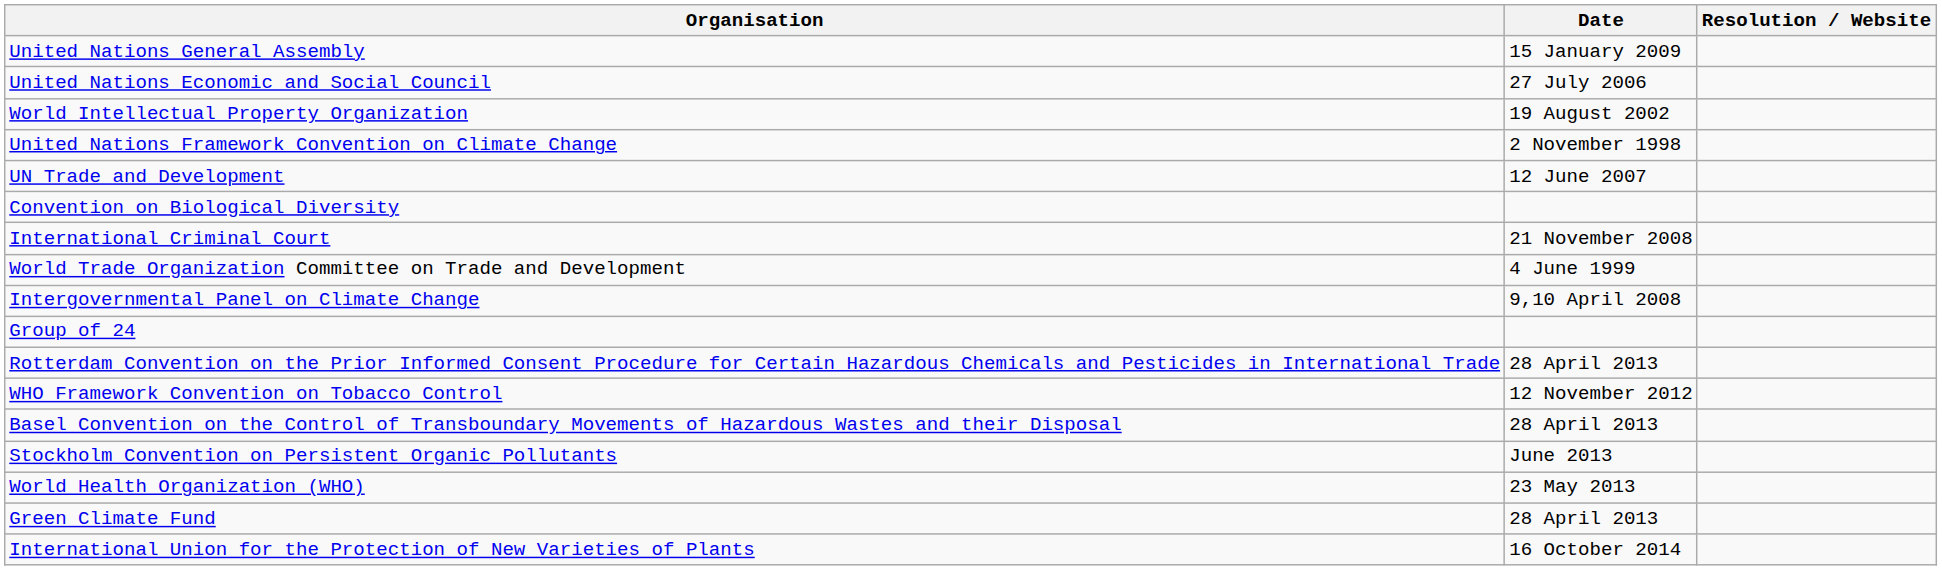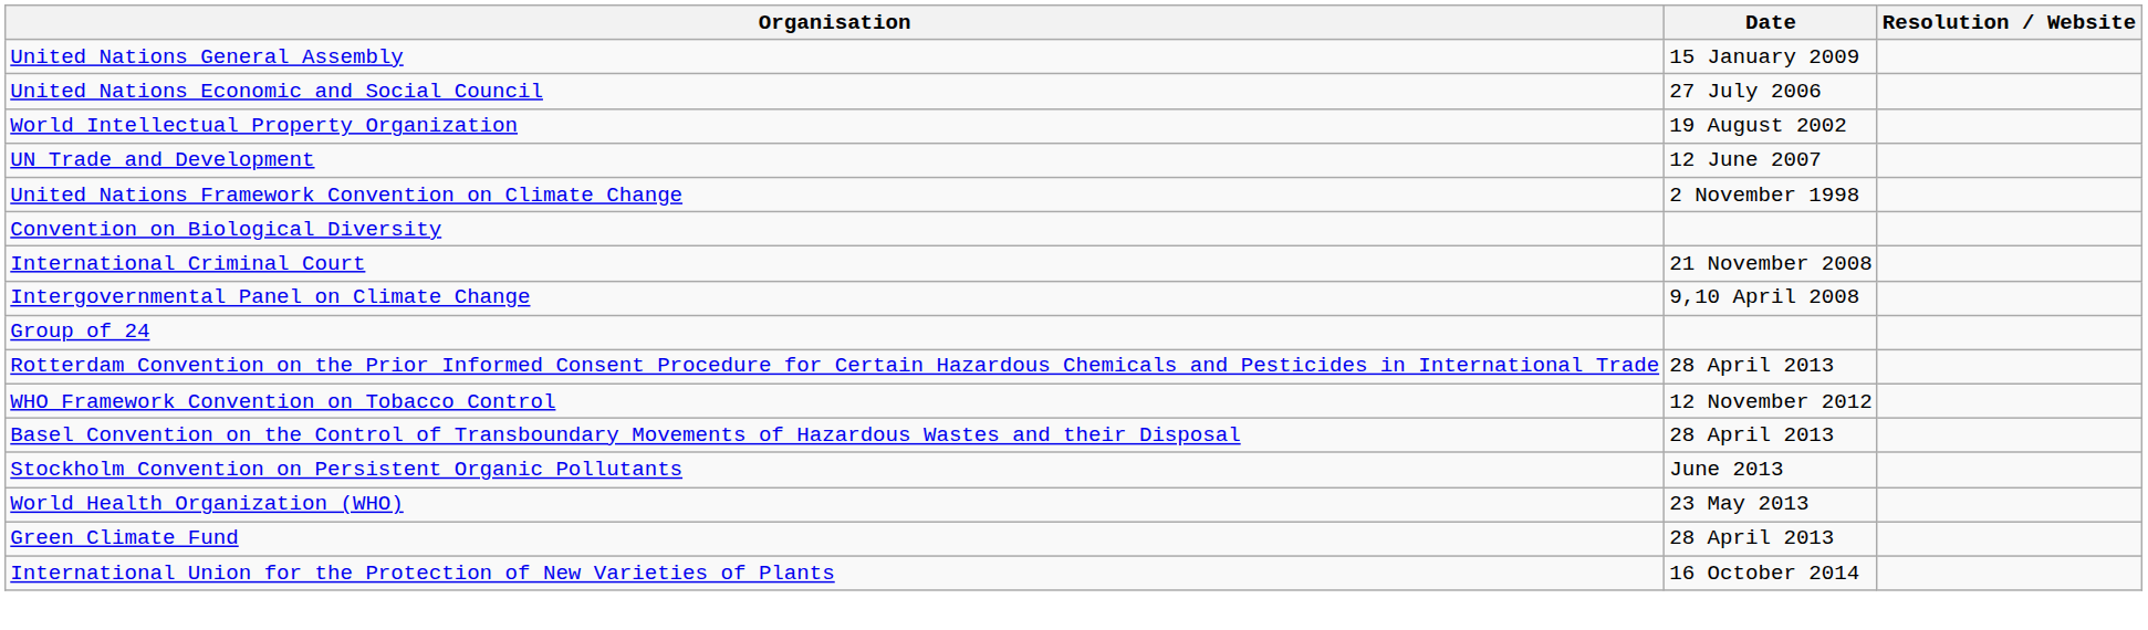rows swapped: UN Trade and Development <-> United Nations Framework Convention on Climate Change
- row: World Trade Organization Committee on Trade and Development | 4 June 1999
